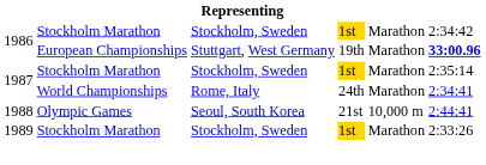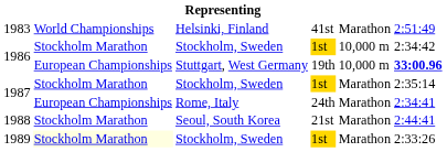+ row: 1983 | World Championships | Helsinki, Finland | 41st | Marathon | 2:51:49
1986 / Stockholm, Sweden | column 5: Marathon -> 10,000 m
1986 / Stuttgart, West Germany | column 5: Marathon -> 10,000 m
1987 / Rome, Italy | column 2: World Championships -> European Championships
1988 | column 2: Olympic Games -> Stockholm Marathon
1988 | column 5: 10,000 m -> Marathon
1989 | column 2: no background -> lightyellow background
